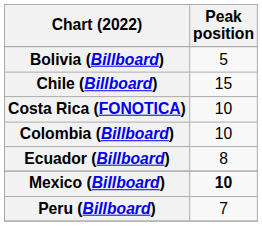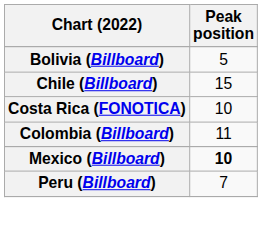Colombia (Billboard) | Peak position: 10 -> 11
- row: Ecuador (Billboard) | 8
